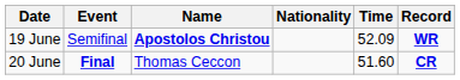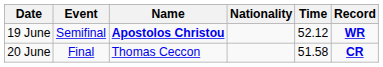19 June | Time: 52.09 -> 52.12
20 June | Event: bold -> normal
20 June | Time: 51.60 -> 51.58
